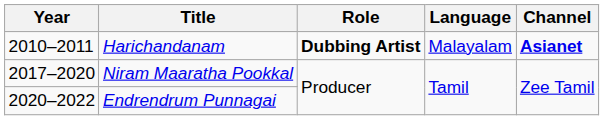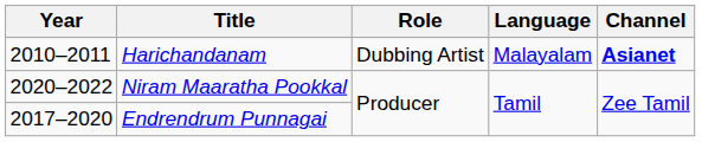Harichandanam | Role: bold -> normal
Niram Maaratha Pookkal | Year: 2017–2020 -> 2020–2022
Endrendrum Punnagai | Year: 2020–2022 -> 2017–2020
